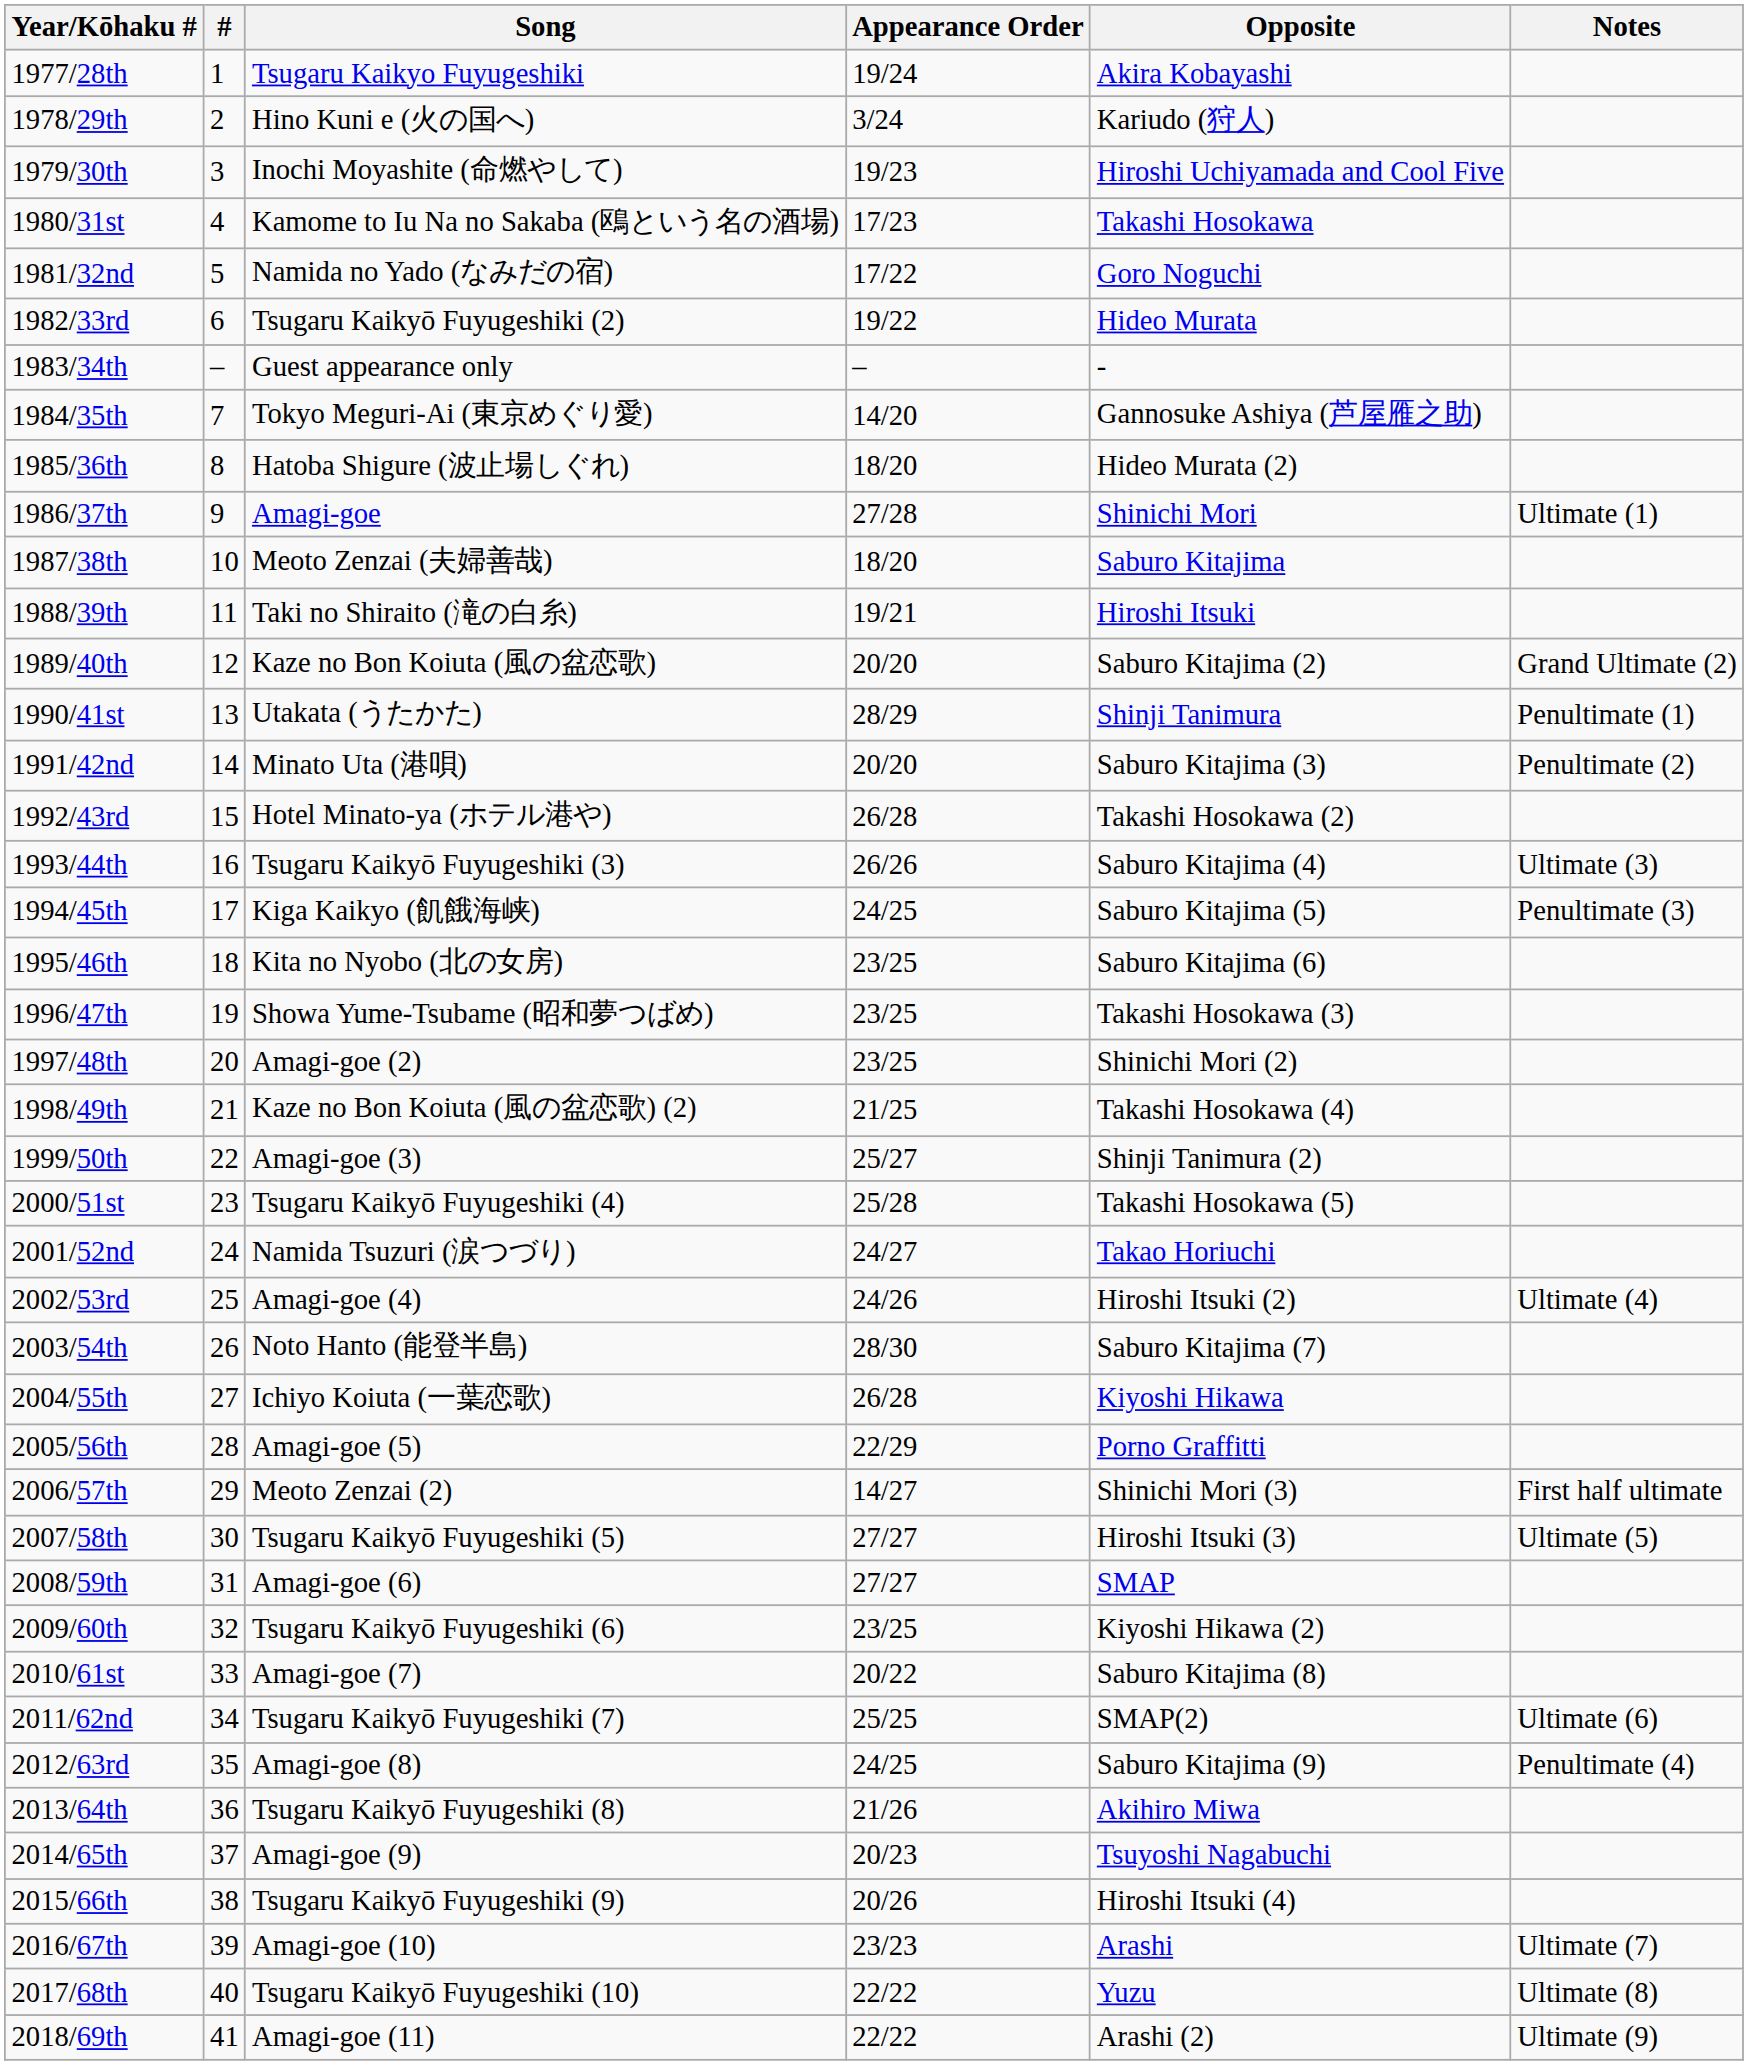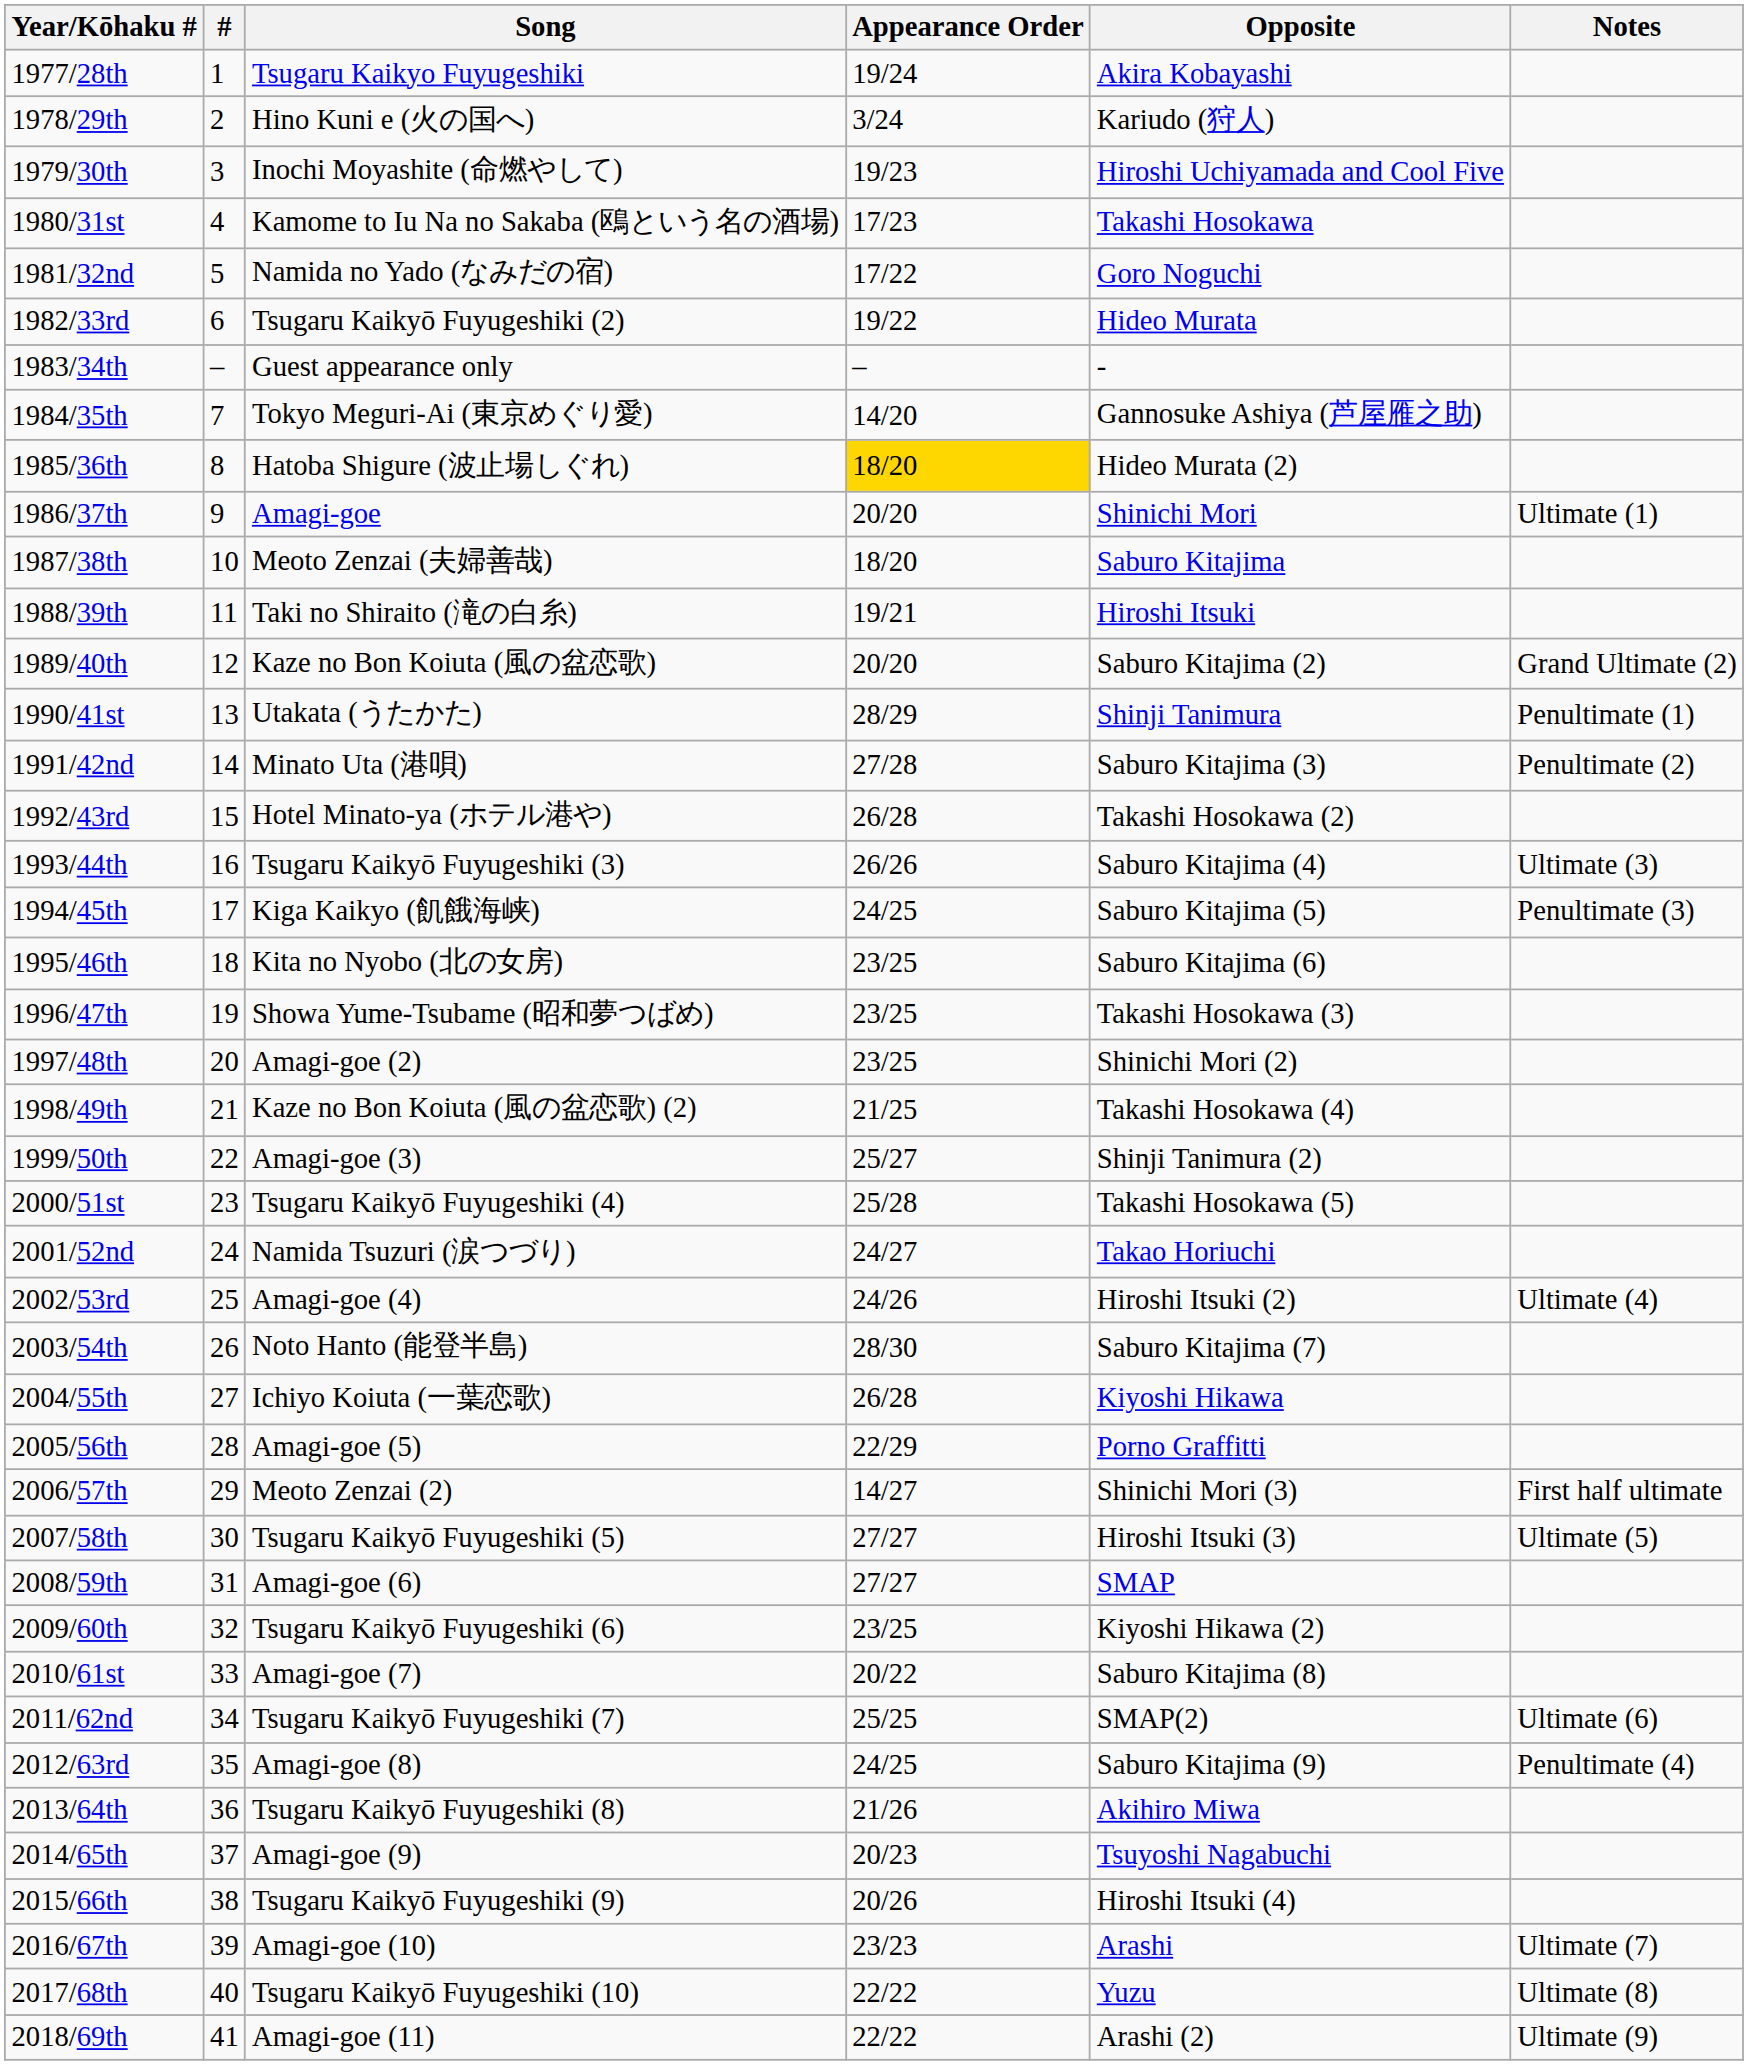1985/36th | Appearance Order: no background -> gold background
1986/37th | Appearance Order: 27/28 -> 20/20
1991/42nd | Appearance Order: 20/20 -> 27/28
